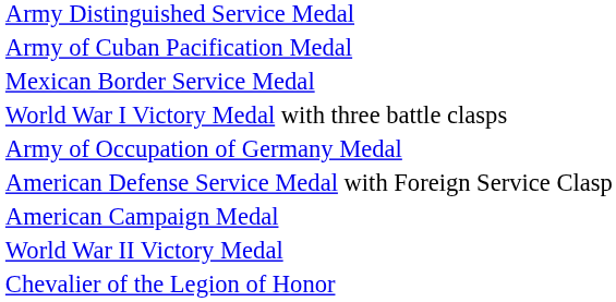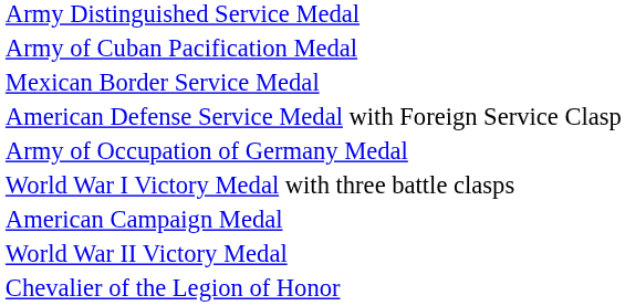rows swapped: World War I Victory Medal with three battle clasps <-> American Defense Service Medal with Foreign Service Clasp
